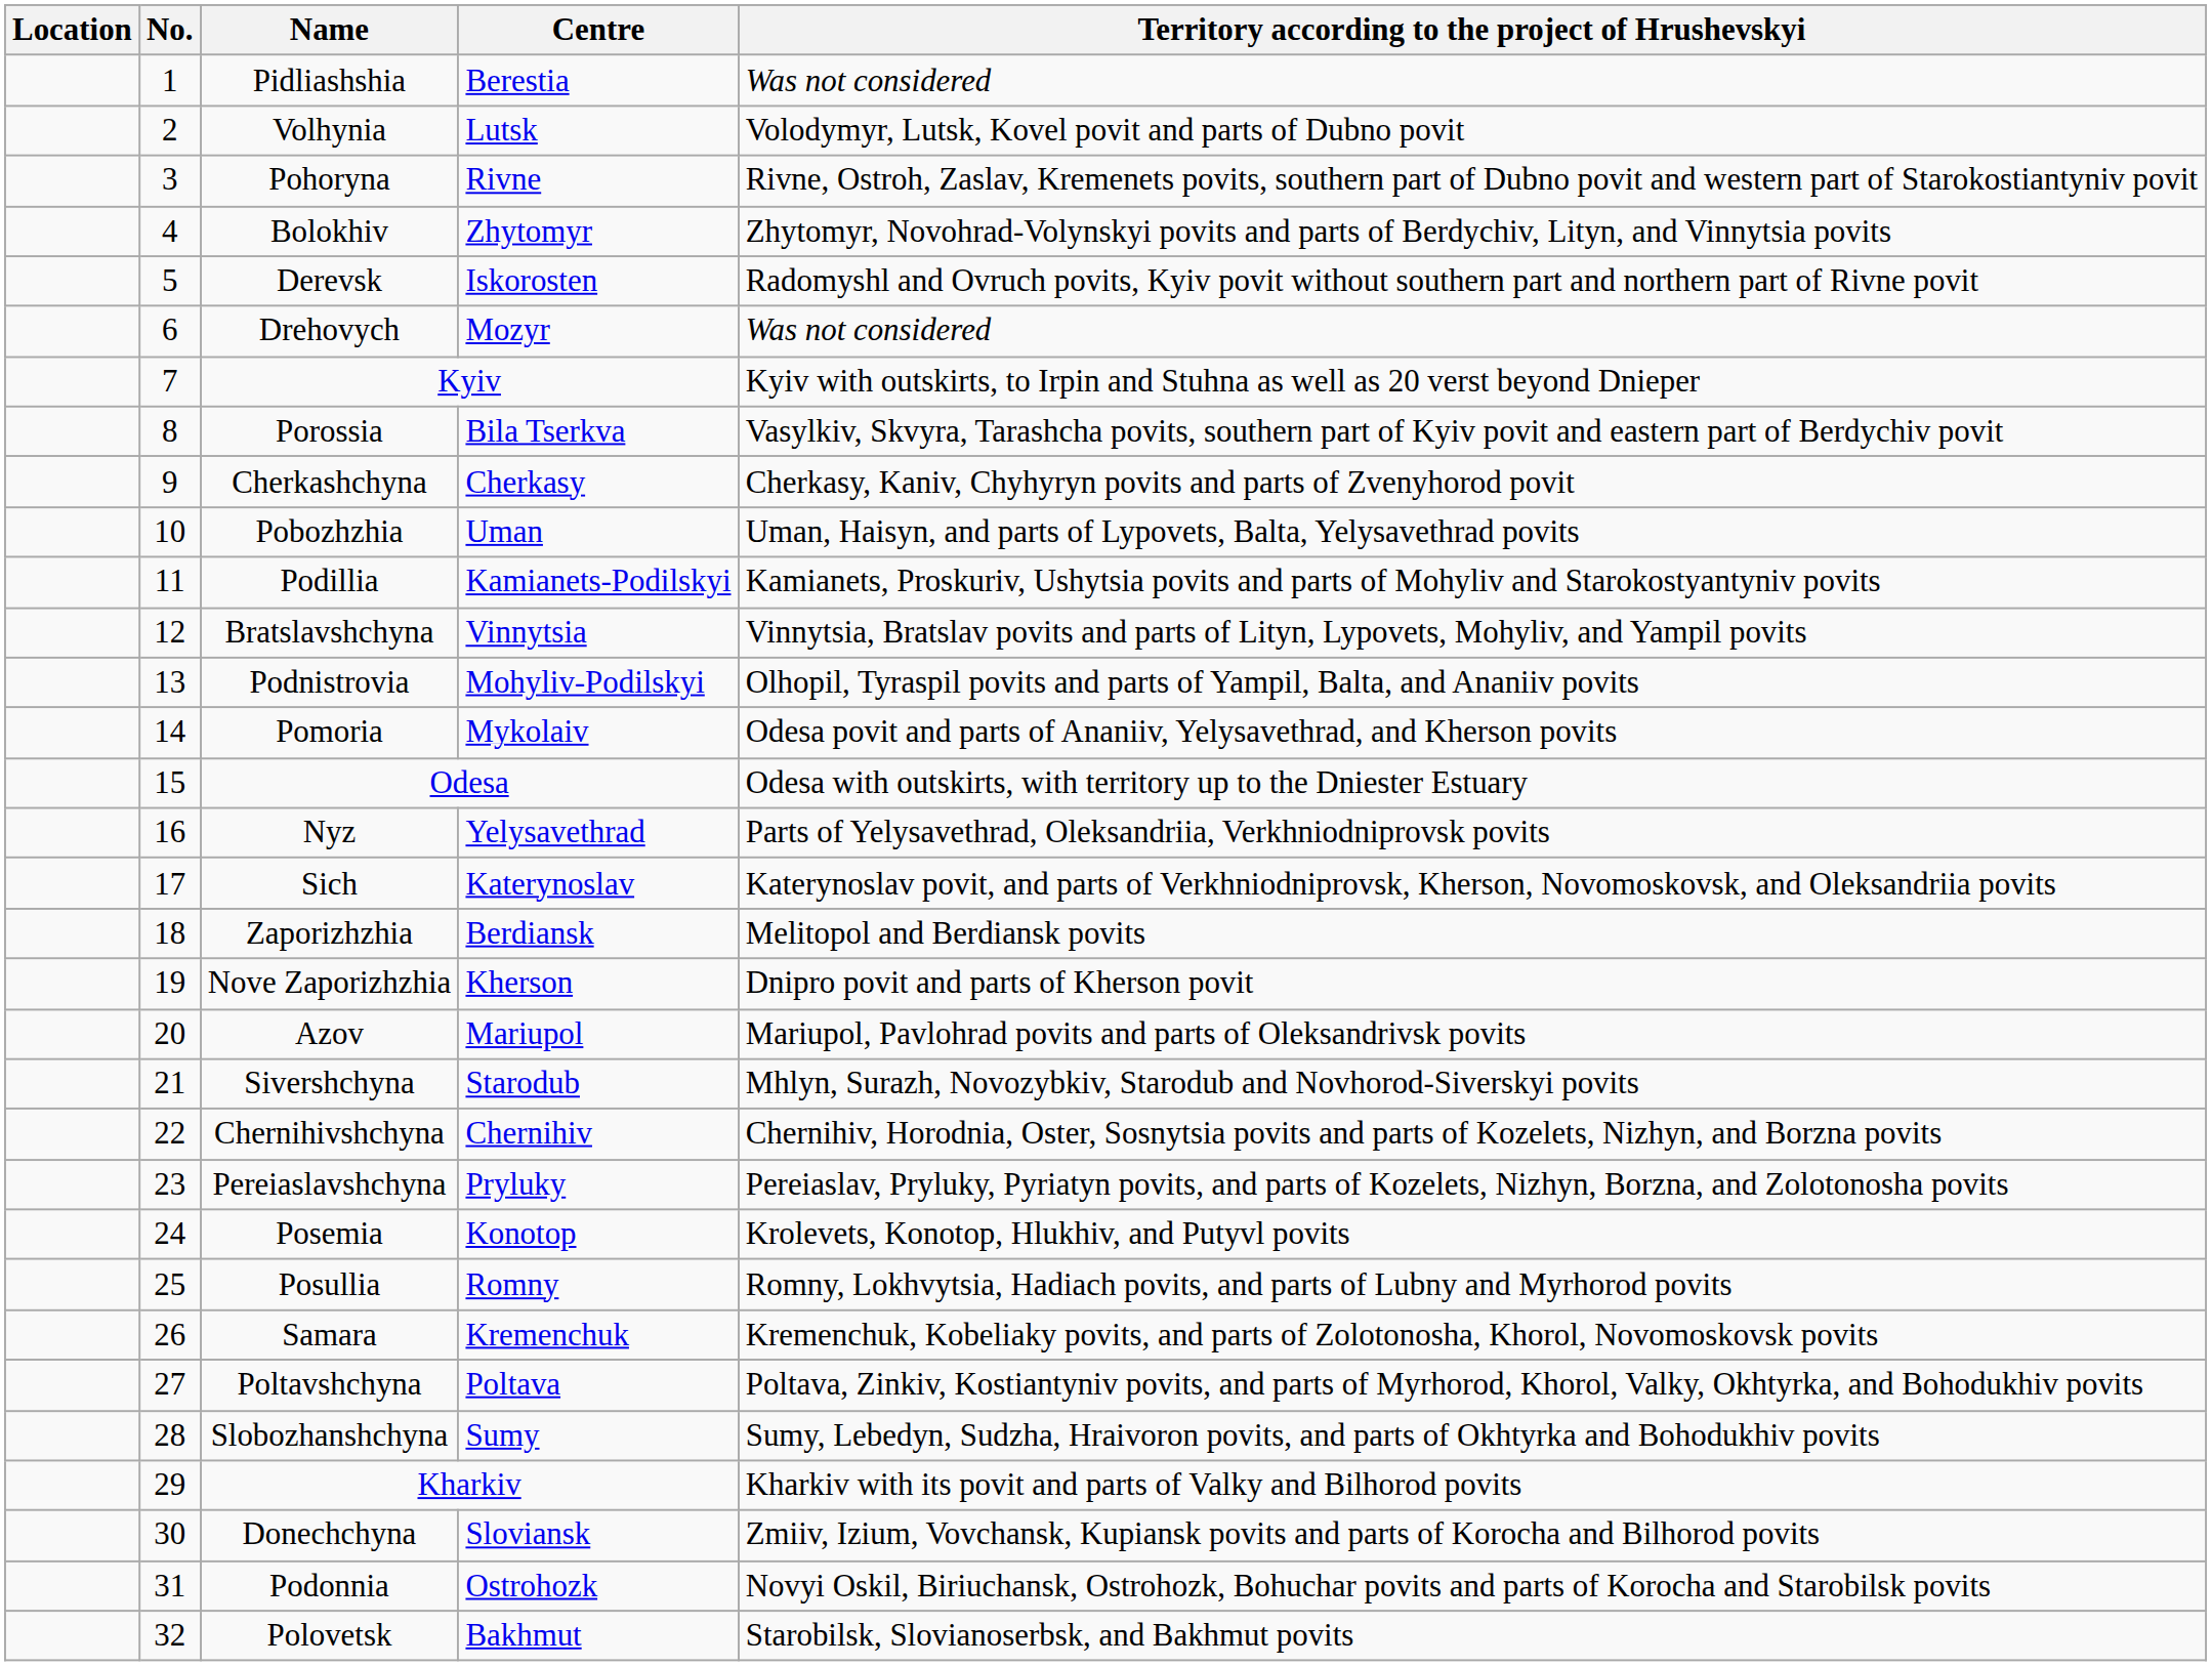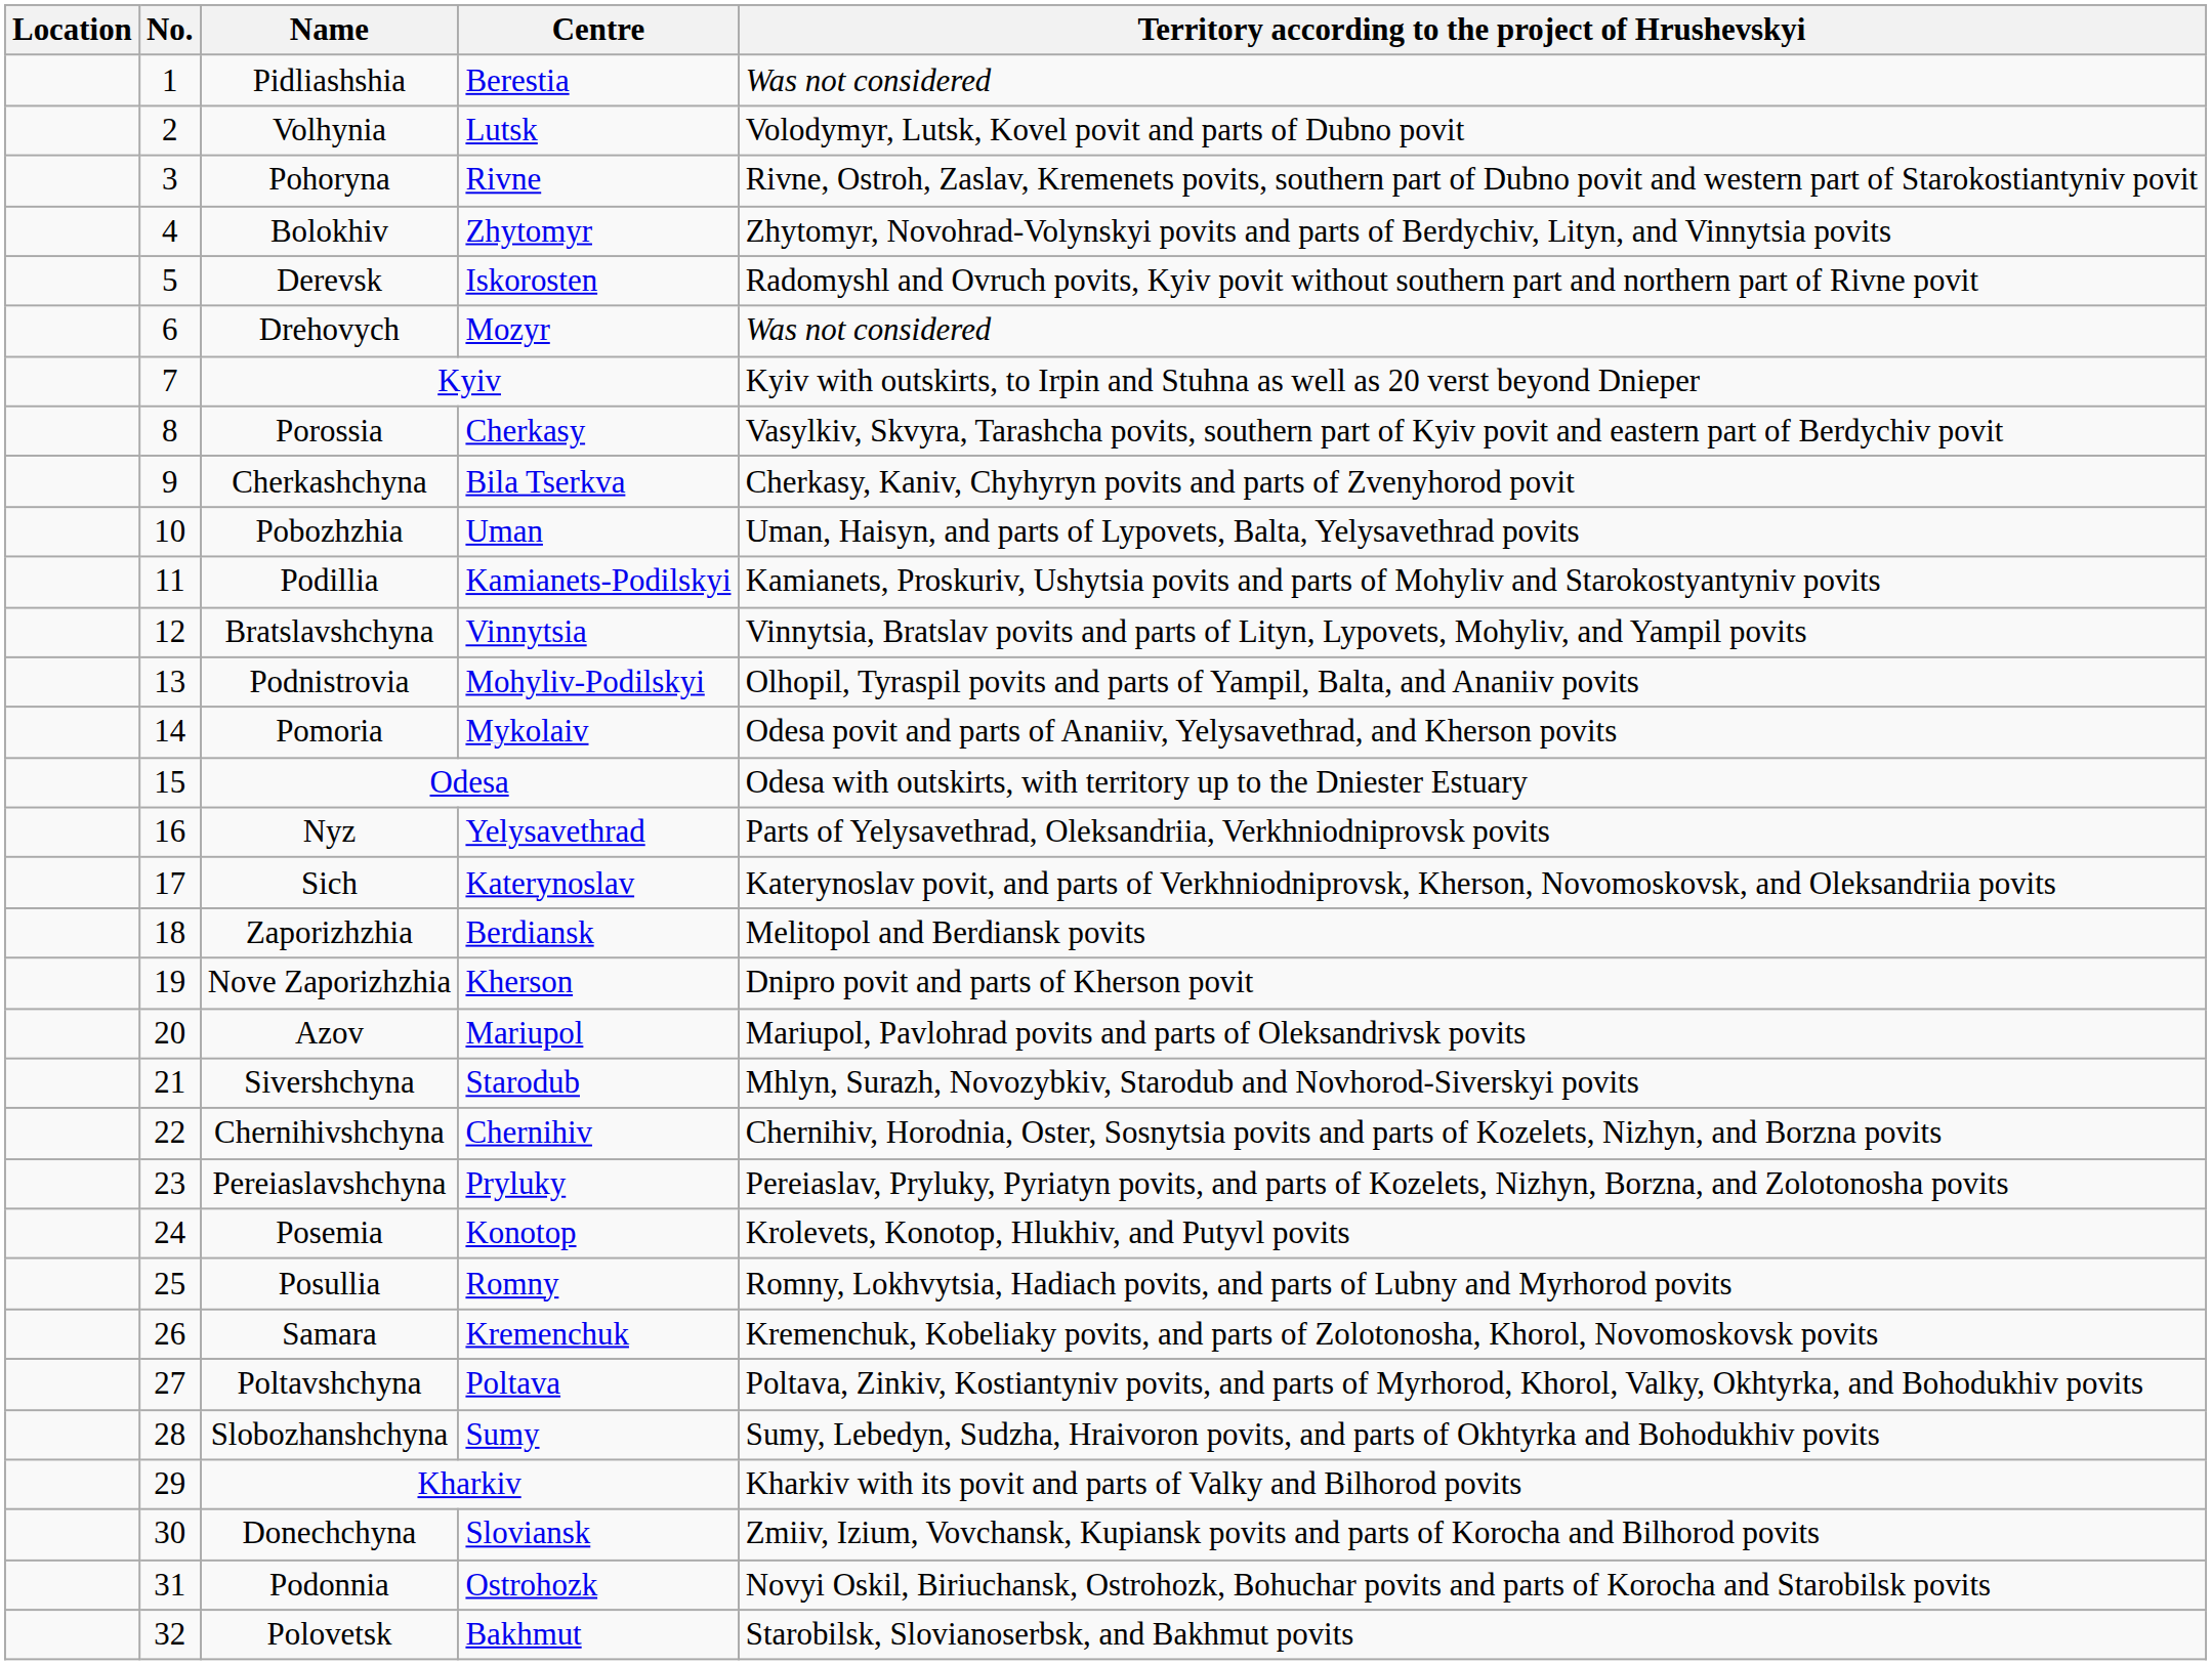Porossia | Centre: Bila Tserkva -> Cherkasy
Cherkashchyna | Centre: Cherkasy -> Bila Tserkva
